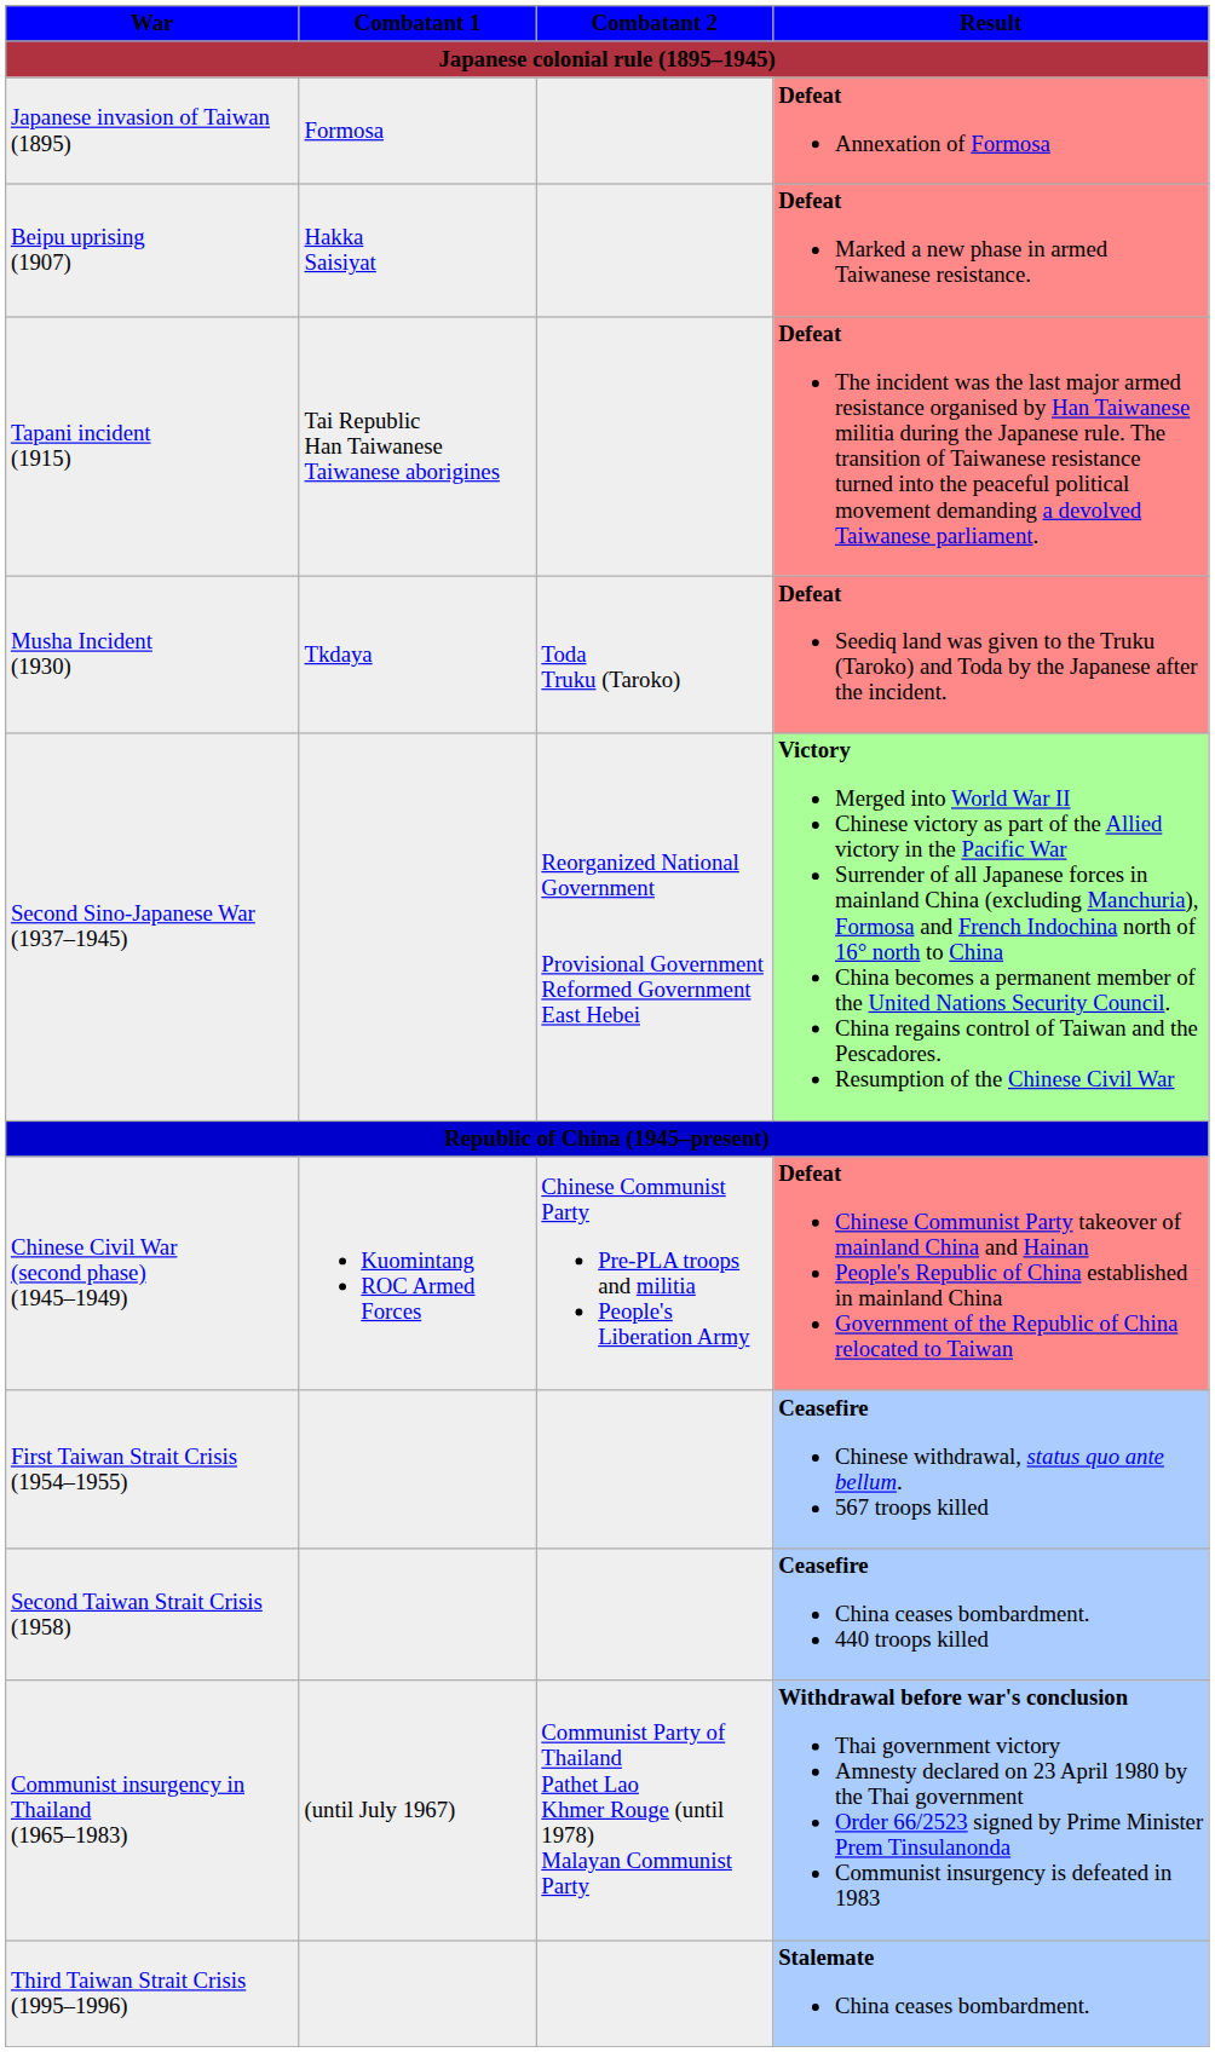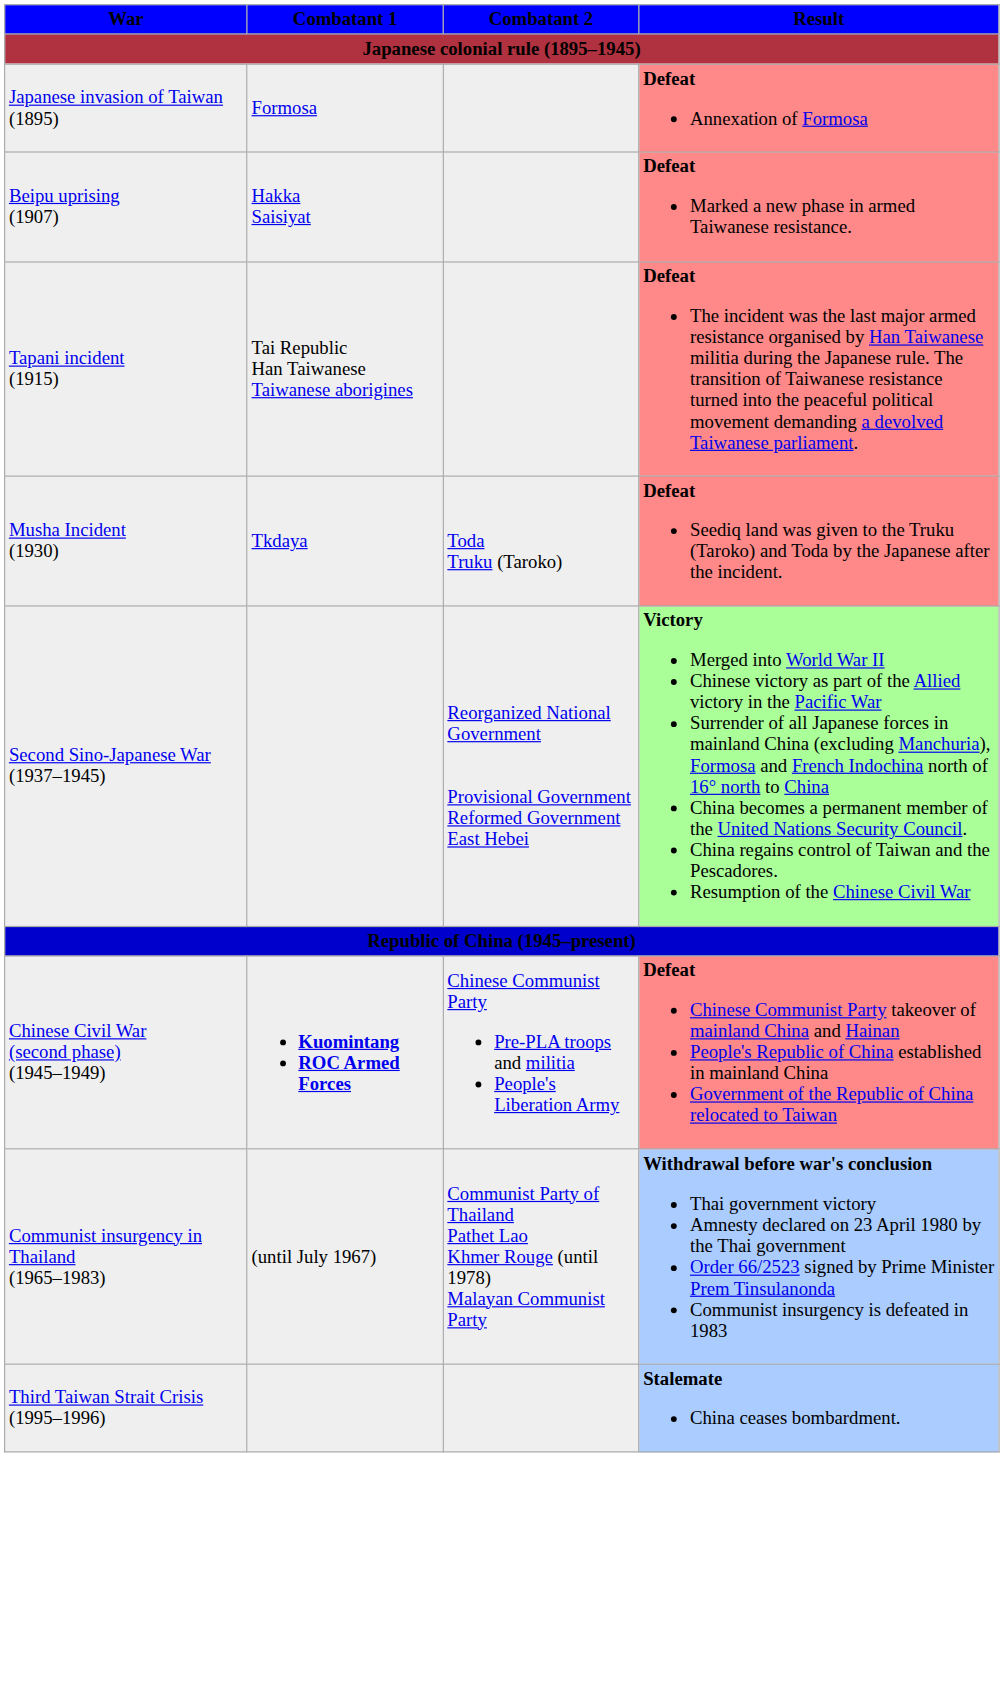Chinese Civil War (second phase) (1945–1949) | Combatant 1: normal -> bold
- row: First Taiwan Strait Crisis (1954–1955) | Ceasefire Chinese withdrawal, status quo ante bellum. 567 troops killed
- row: Second Taiwan Strait Crisis (1958) | Ceasefire China ceases bombardment. 440 troops killed
